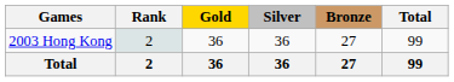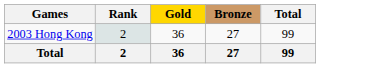- column: Silver | 36 | 36
